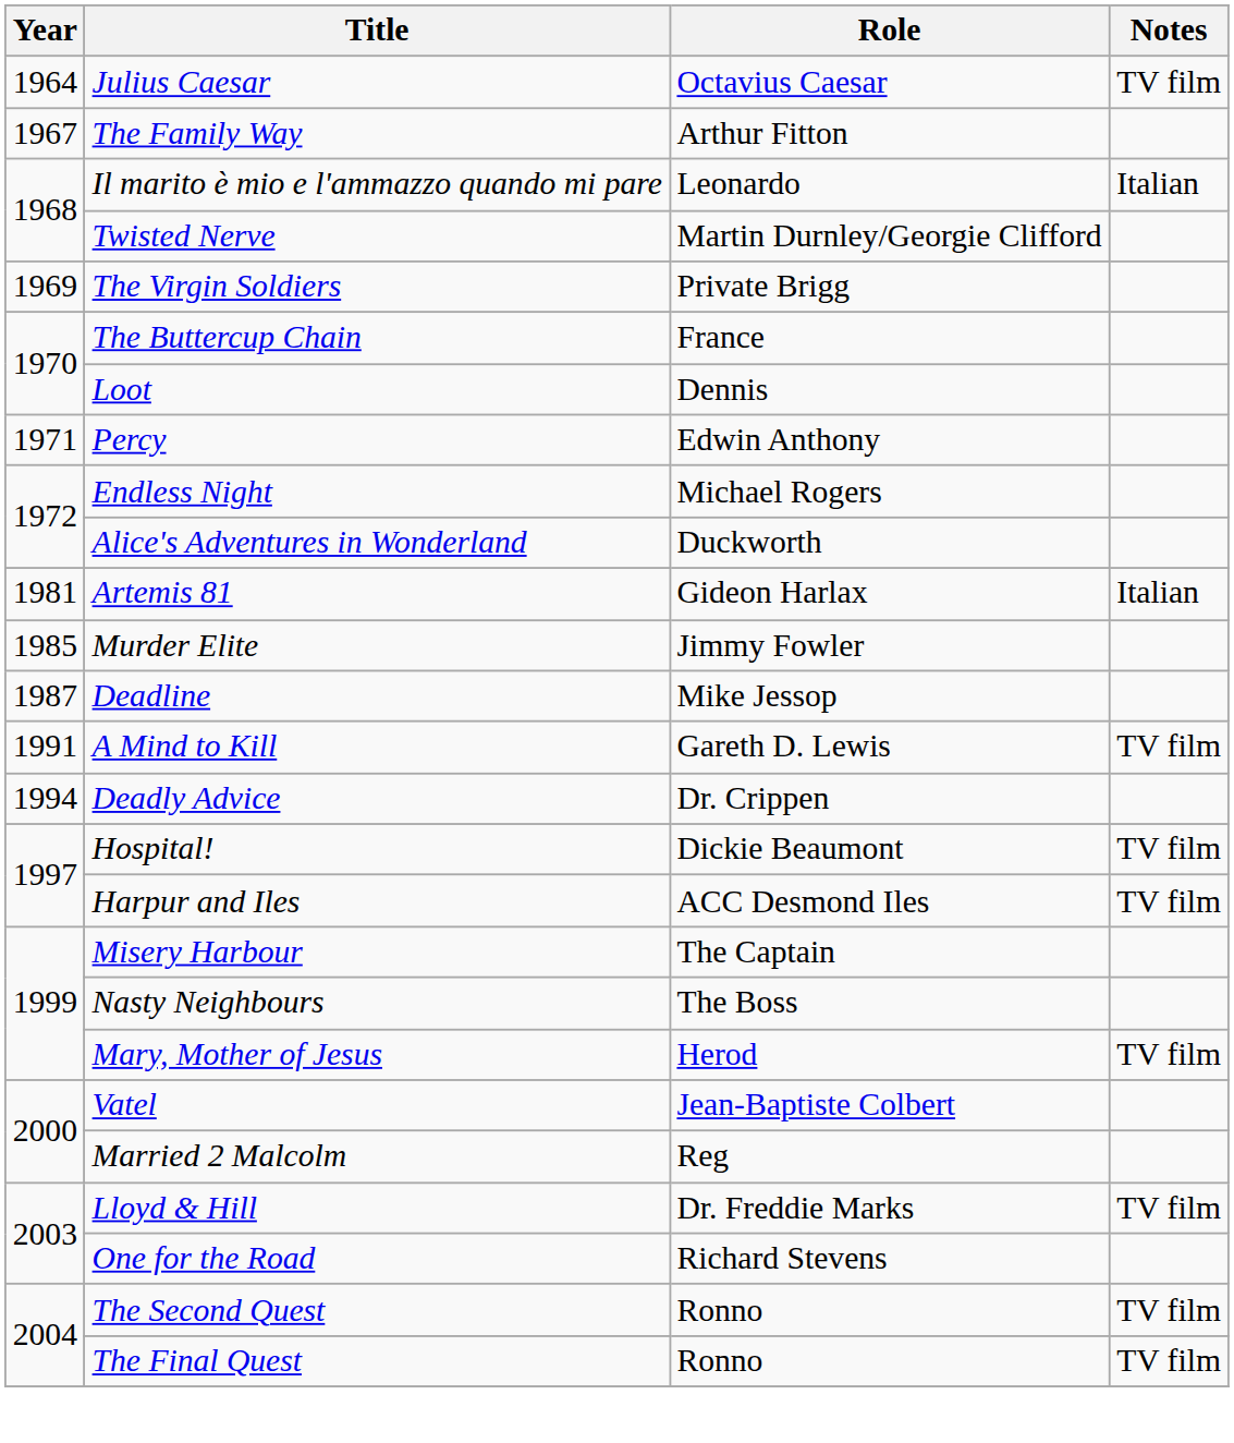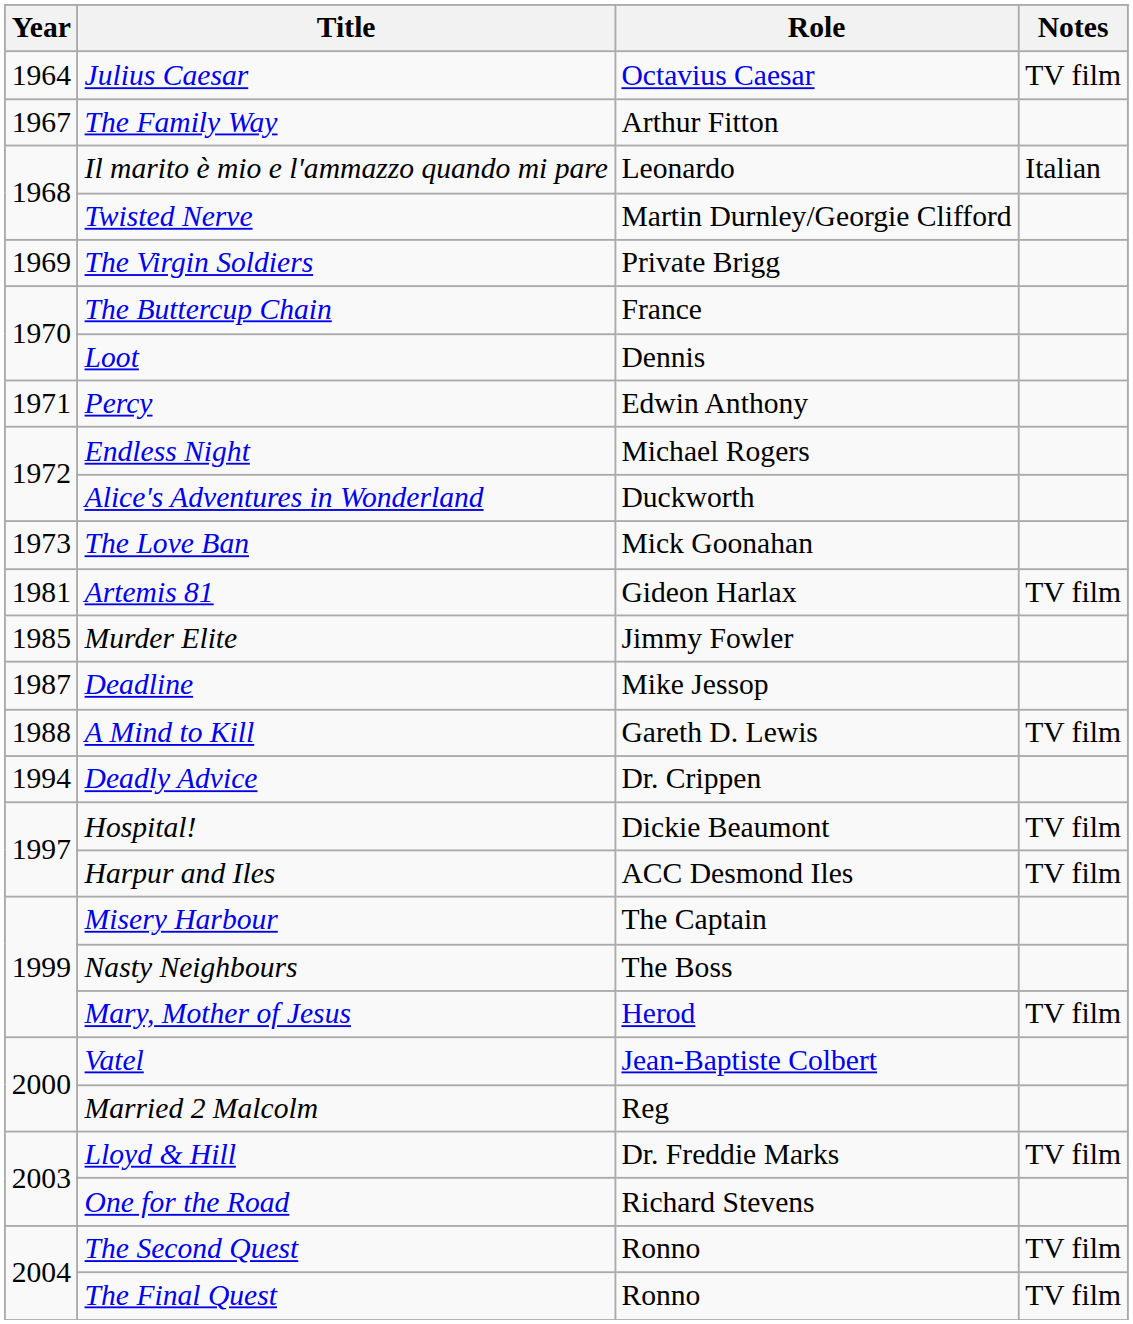+ row: 1973 | The Love Ban | Mick Goonahan
Artemis 81 | Notes: Italian -> TV film
A Mind to Kill | Year: 1991 -> 1988
